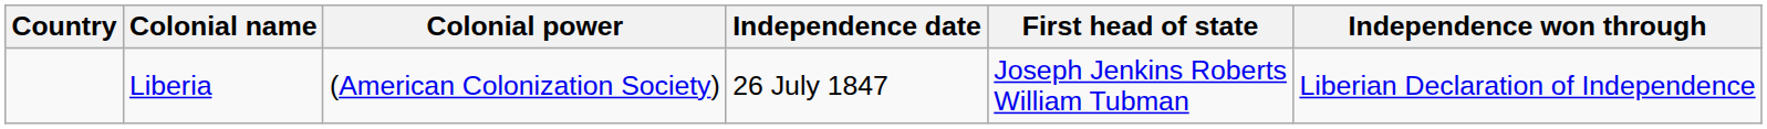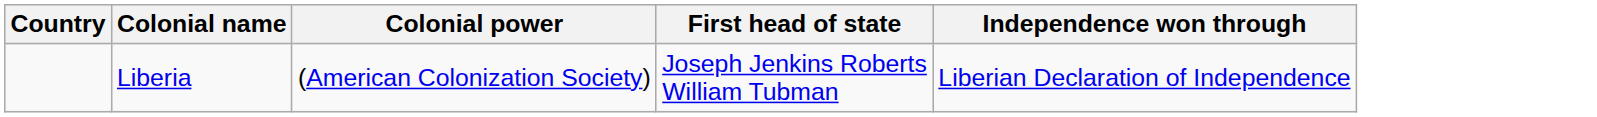- column: Independence date | 26 July 1847
